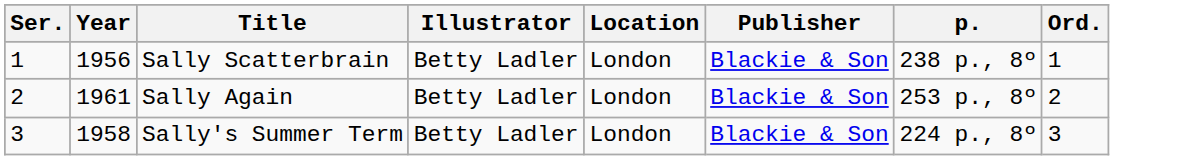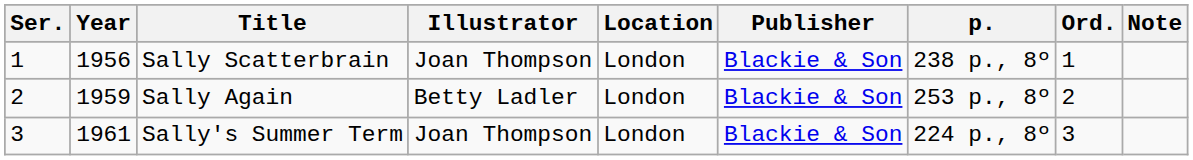+ column: Note
Sally Scatterbrain | Illustrator: Betty Ladler -> Joan Thompson
Sally Again | Year: 1961 -> 1959
Sally's Summer Term | Year: 1958 -> 1961
Sally's Summer Term | Illustrator: Betty Ladler -> Joan Thompson
